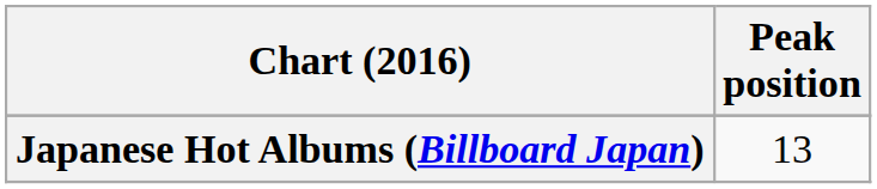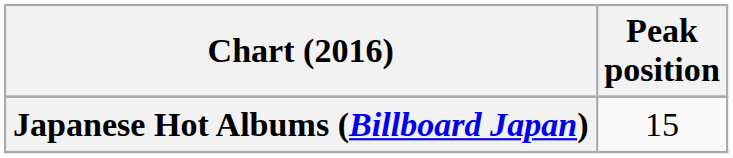Japanese Hot Albums (Billboard Japan) | Peak position: 13 -> 15
